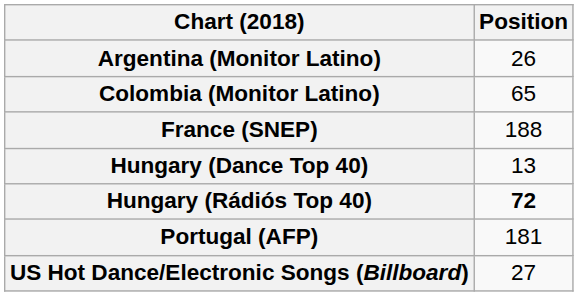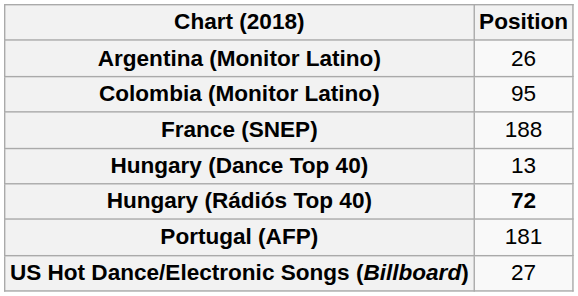Colombia (Monitor Latino) | Position: 65 -> 95
